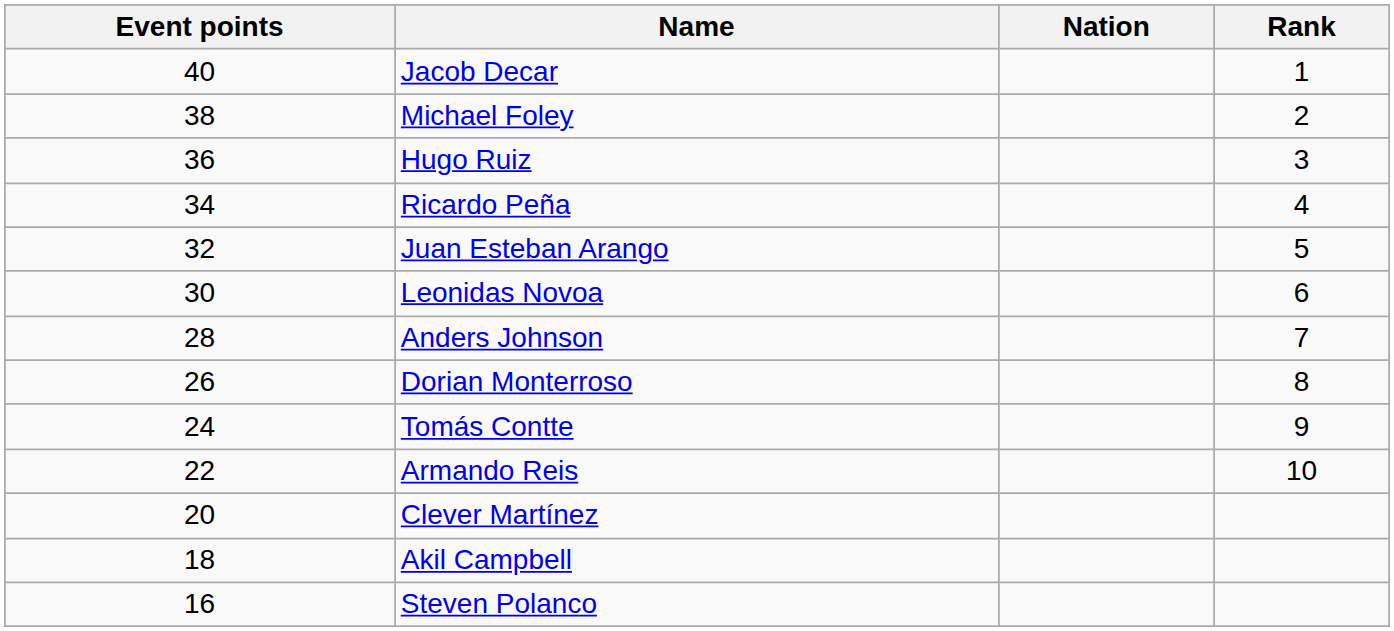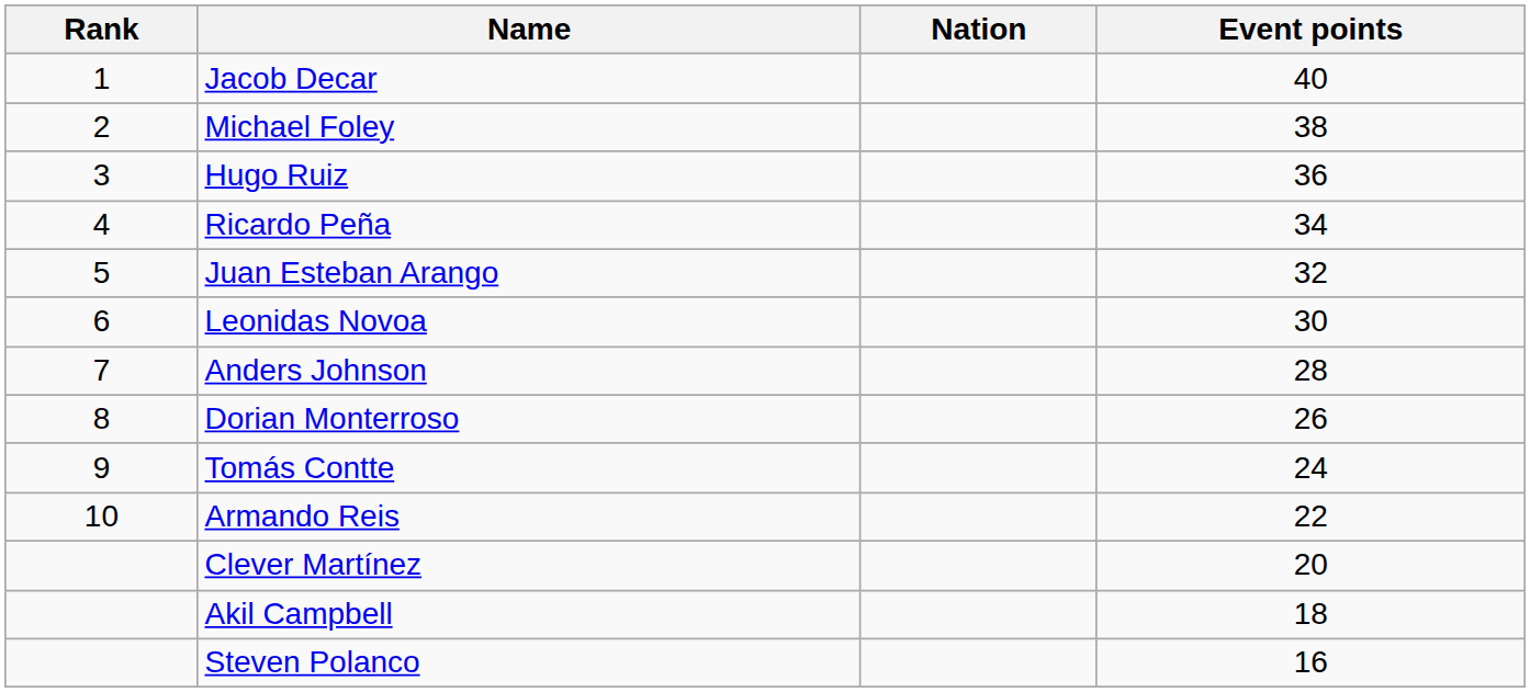columns swapped: Rank <-> Event points
